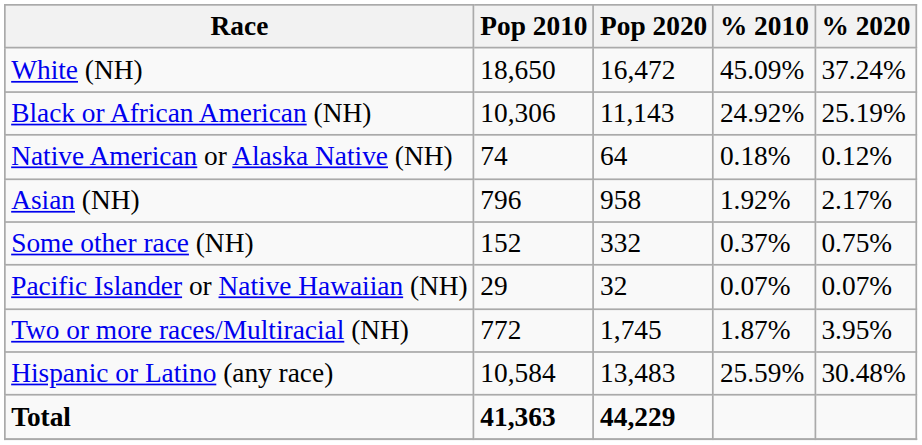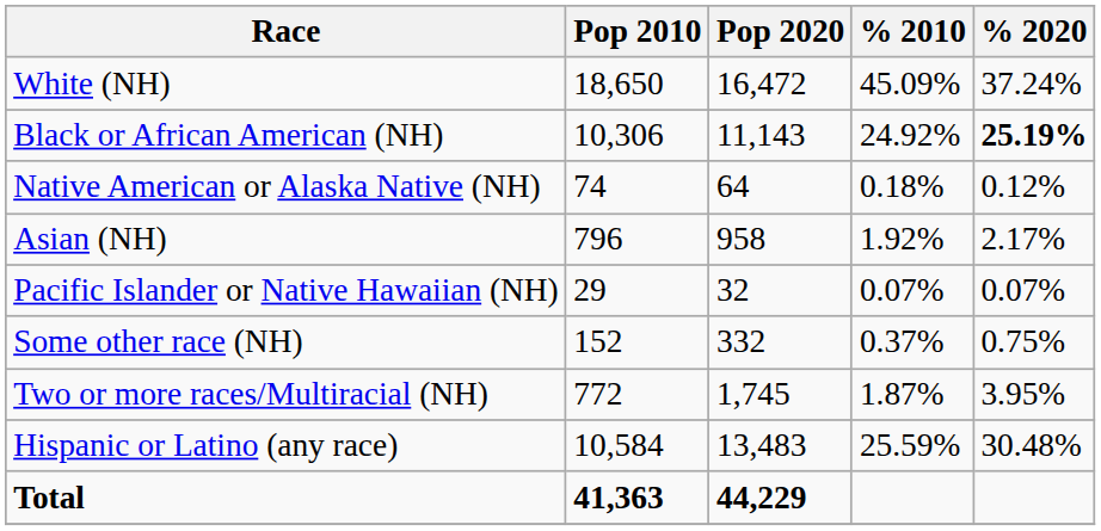Black or African American (NH) | % 2020: normal -> bold
rows swapped: Pacific Islander or Native Hawaiian (NH) <-> Some other race (NH)
